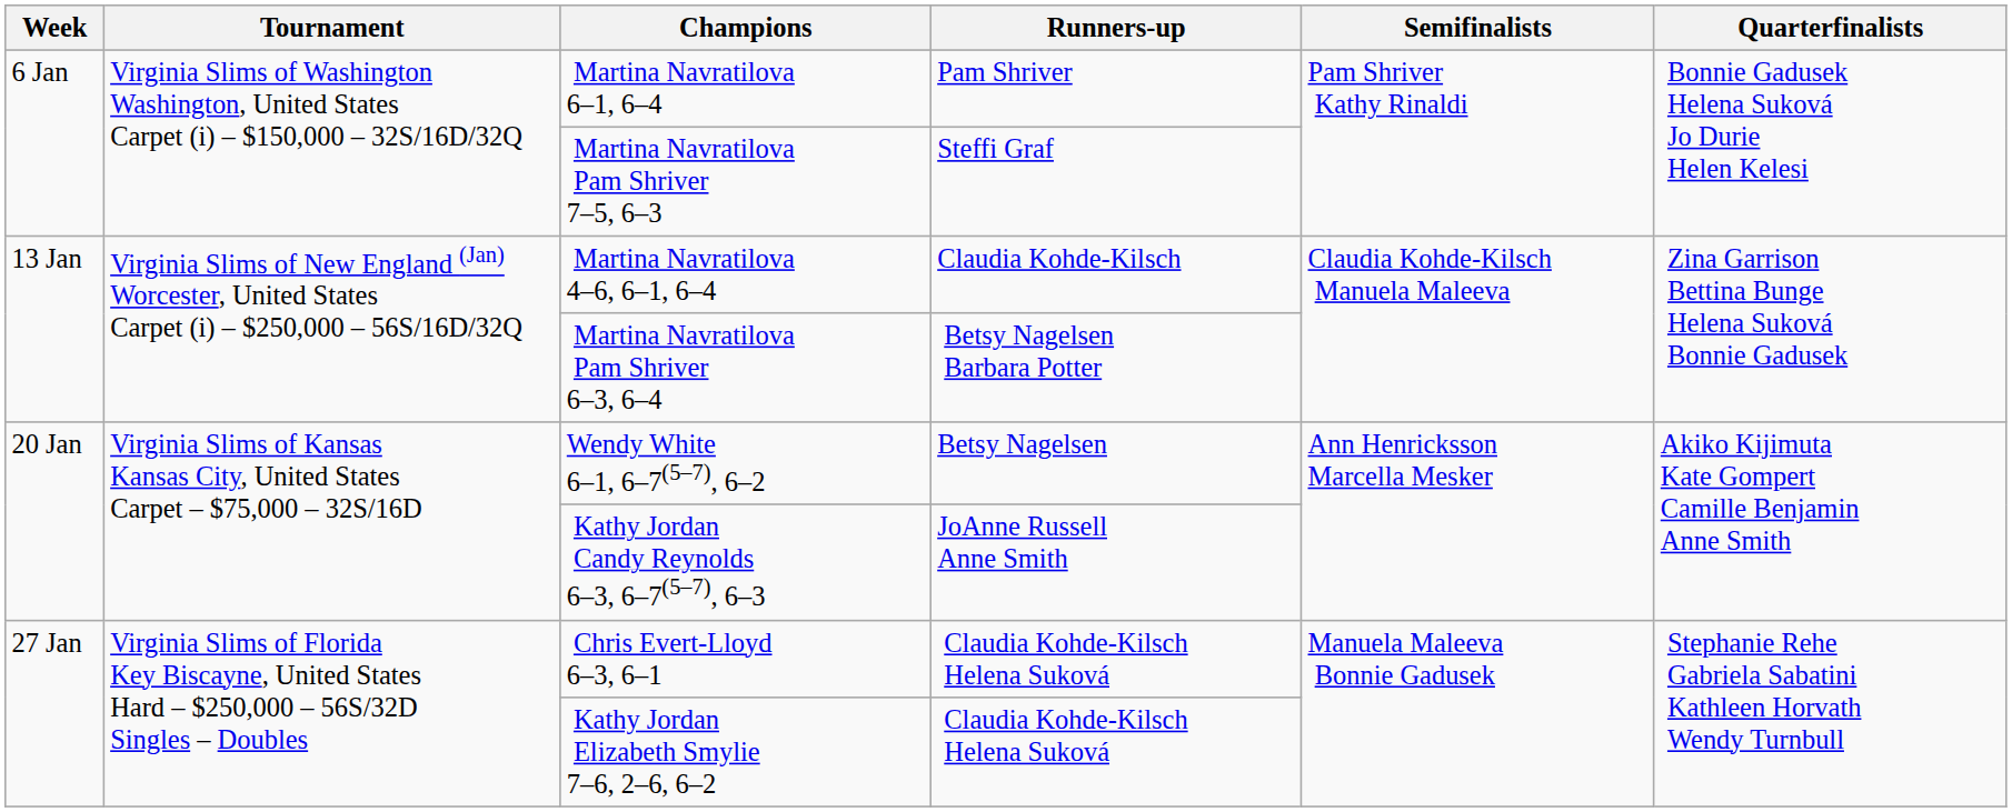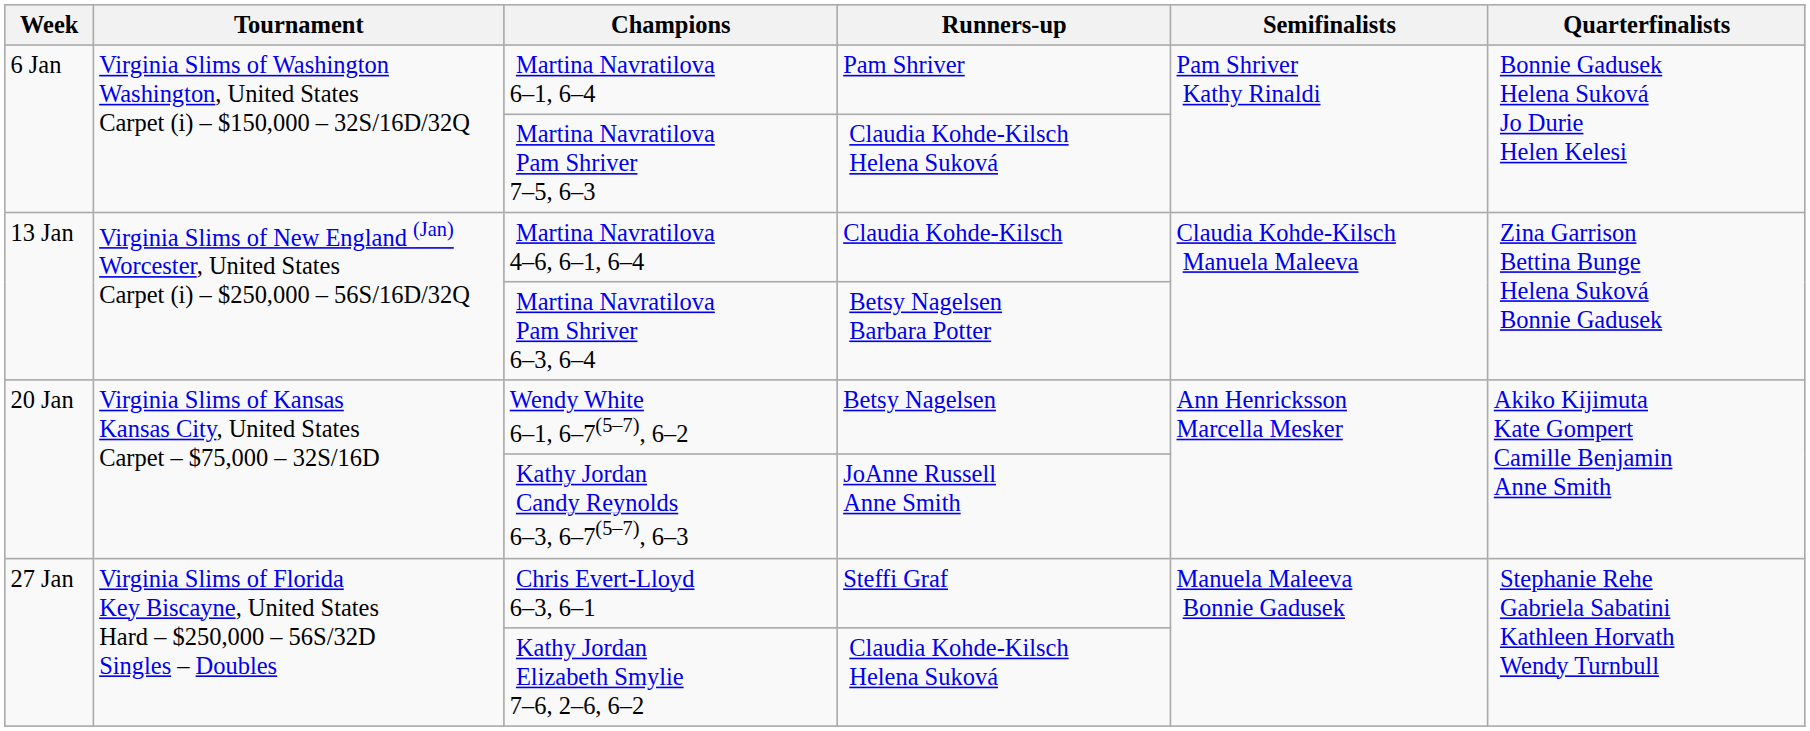Martina Navratilova Pam Shriver 7–5, 6–3 | Runners-up: Steffi Graf -> Claudia Kohde-Kilsch Helena Suková
Chris Evert-Lloyd 6–3, 6–1 | Runners-up: Claudia Kohde-Kilsch Helena Suková -> Steffi Graf
